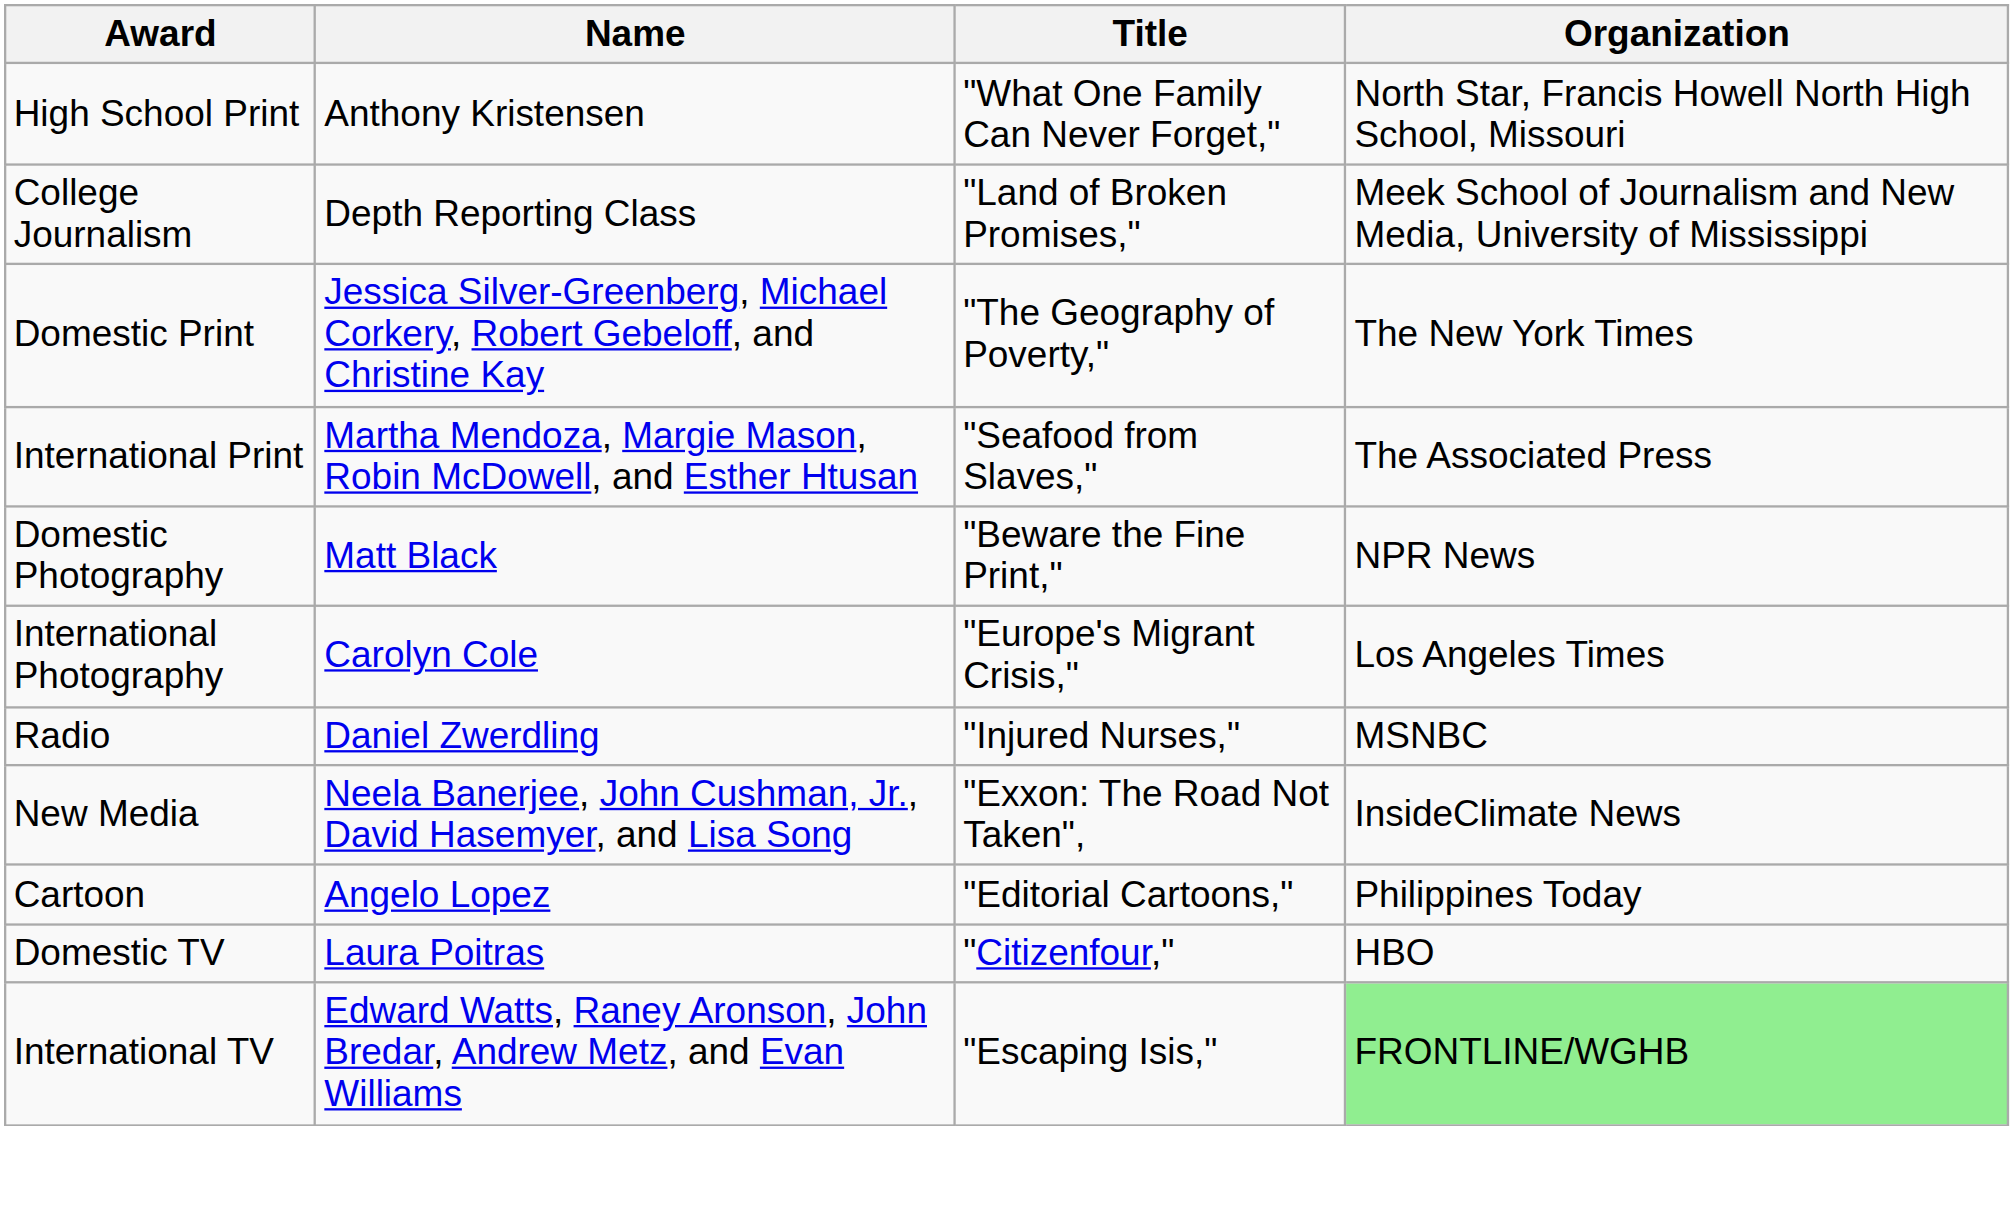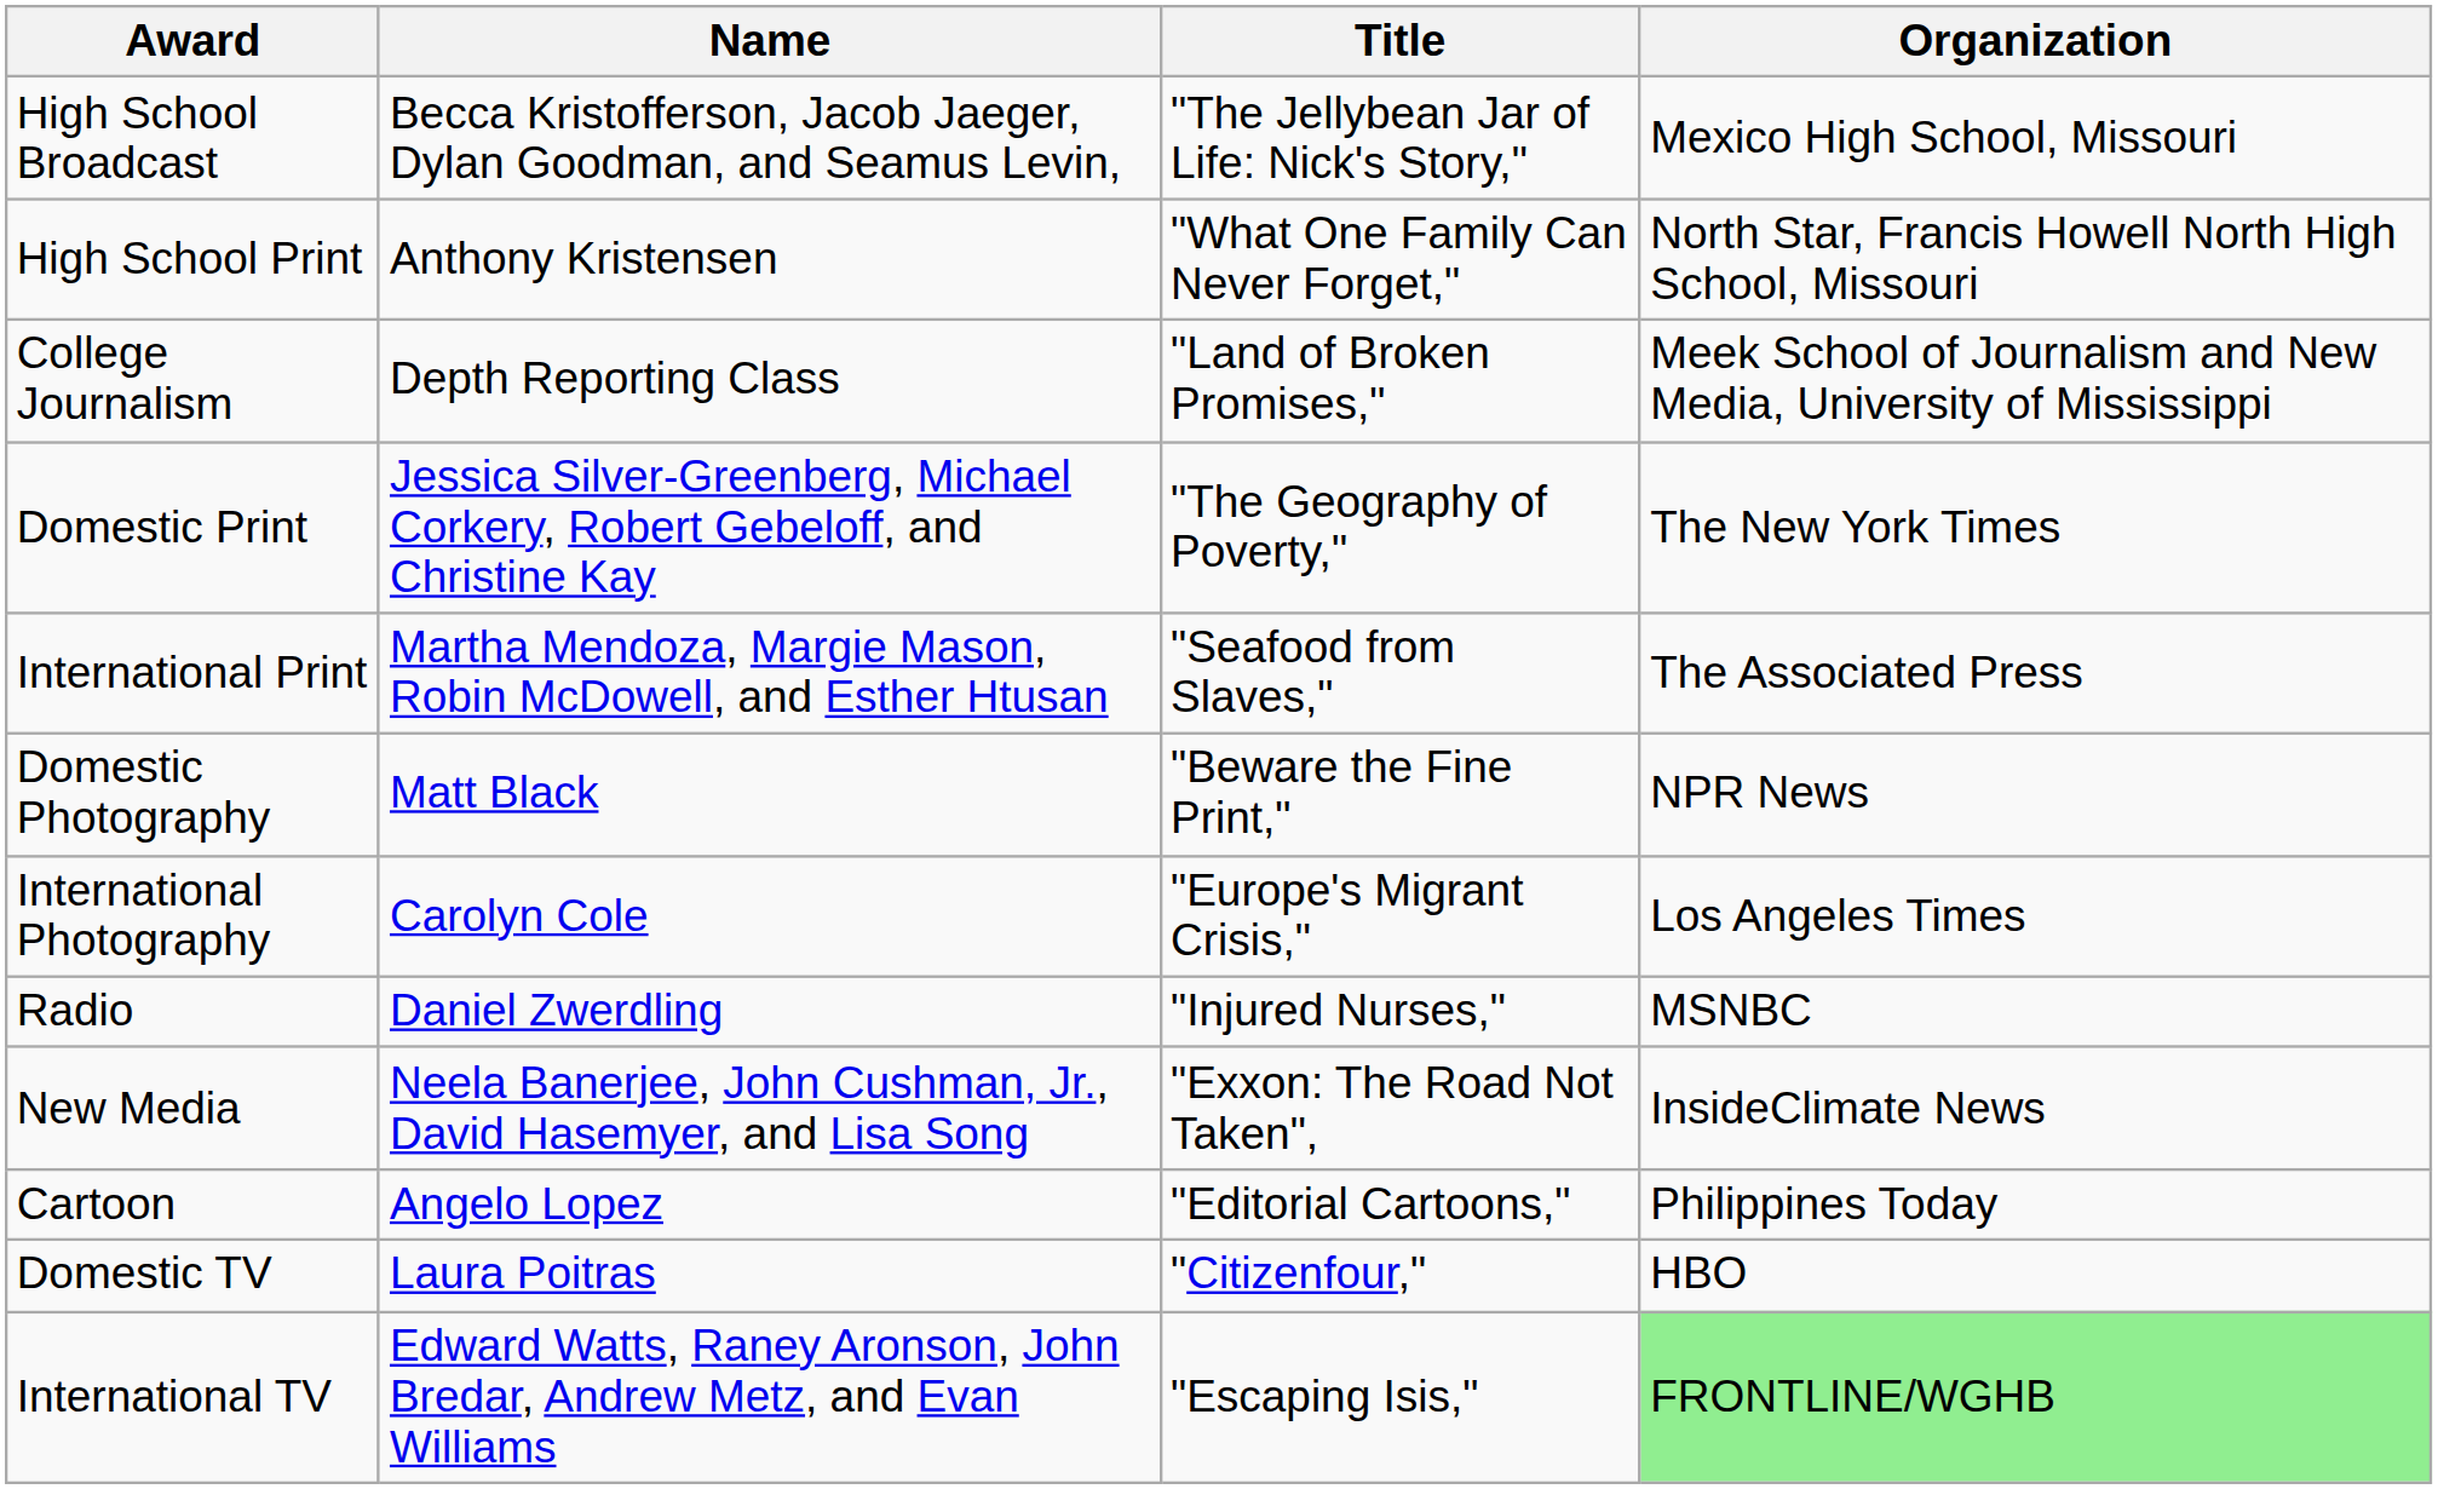+ row: High School Broadcast | Becca Kristofferson, Jacob Jaeger, Dylan Goodman, and Seamus Levin, | "The Jellybean Jar of Life: Nick's Story," | Mexico High School, Missouri
